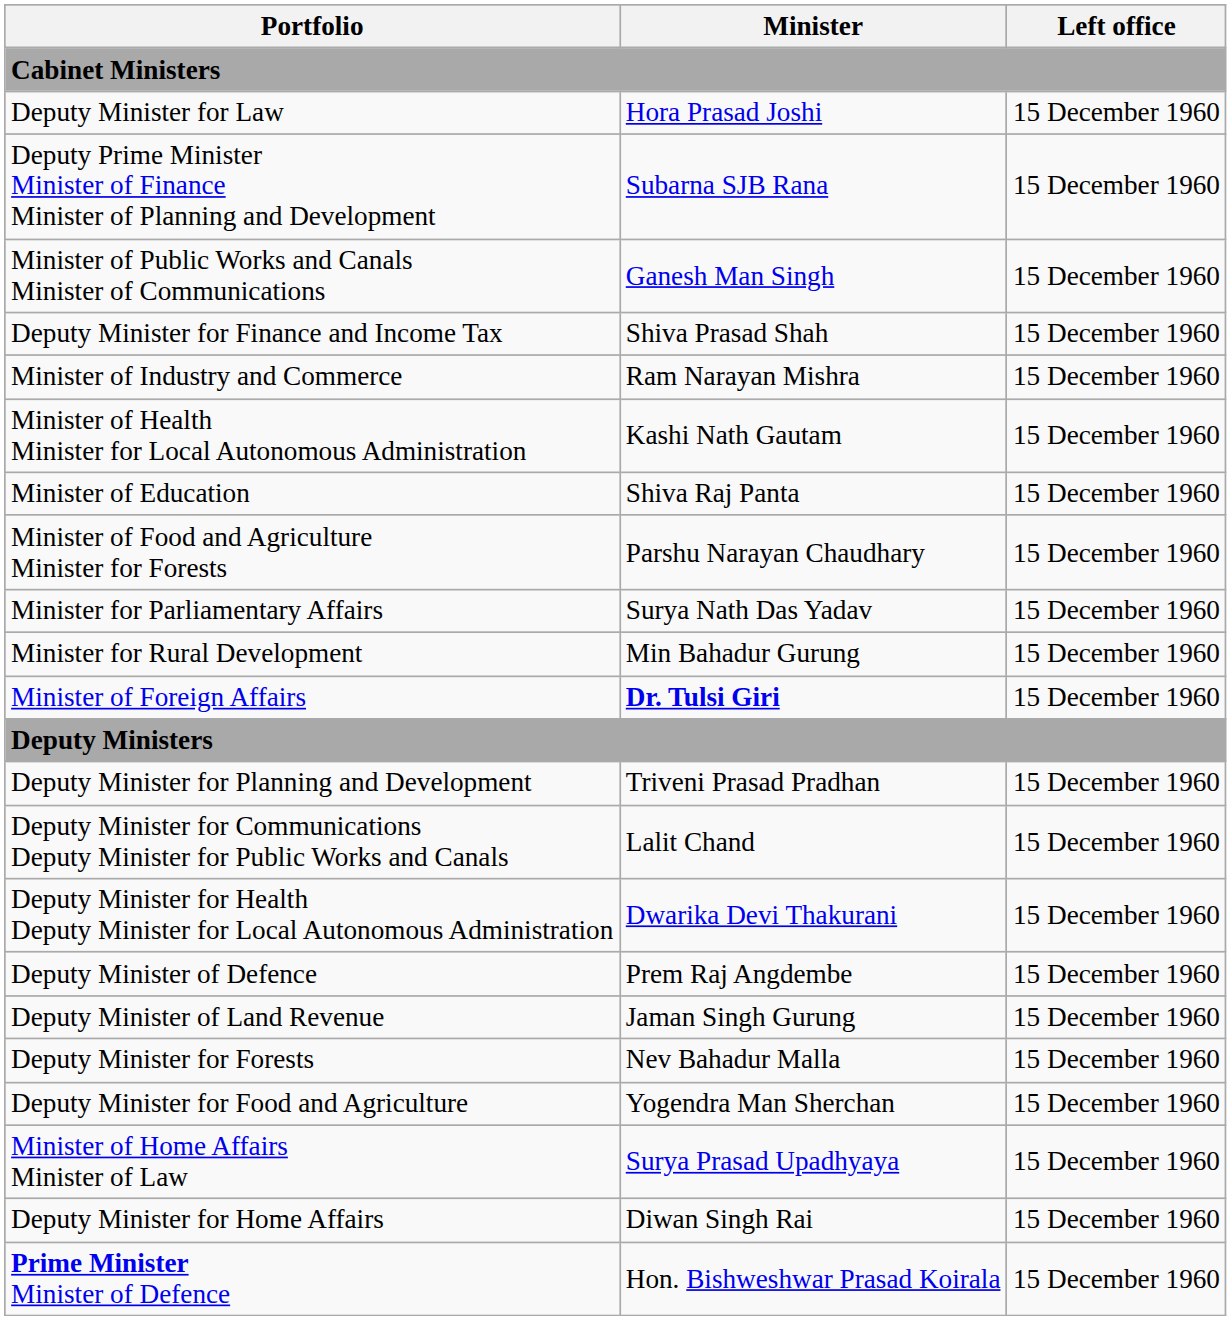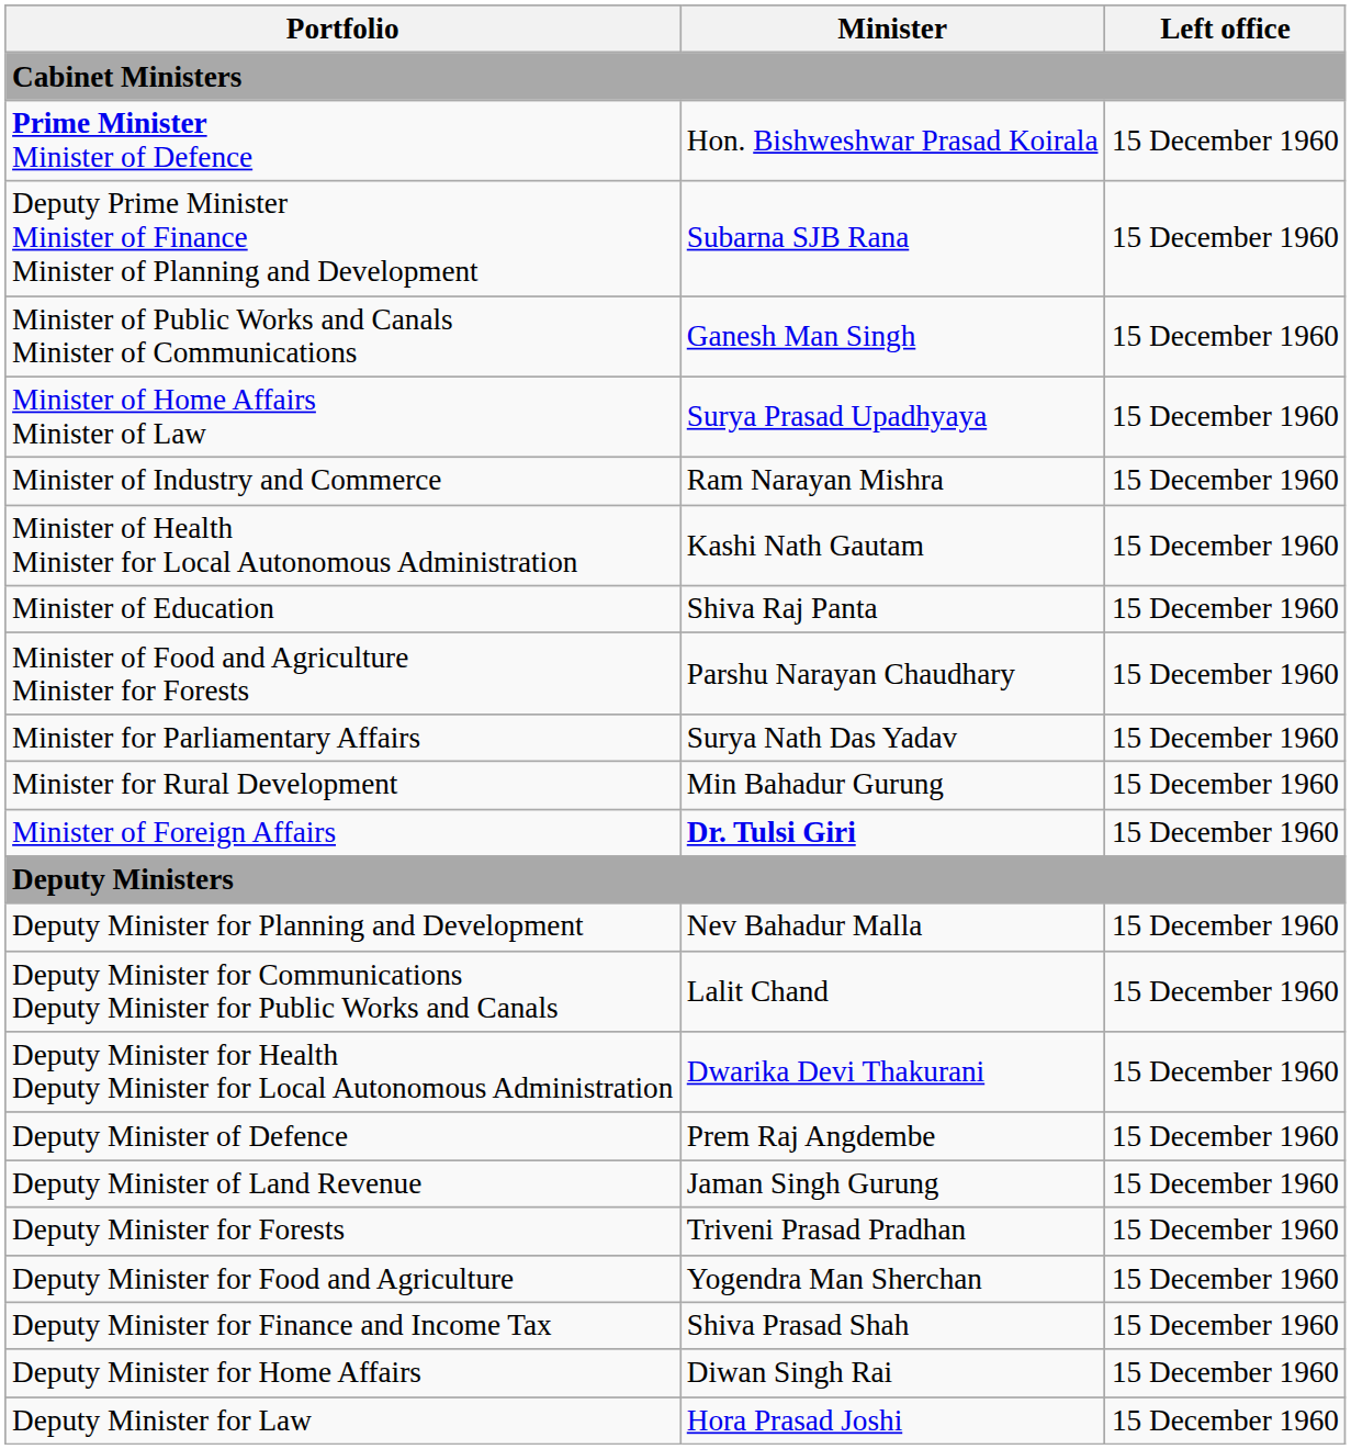rows swapped: Prime Minister Minister of Defence <-> Deputy Minister for Law
rows swapped: Minister of Home Affairs Minister of Law <-> Deputy Minister for Finance and Income Tax
Deputy Minister for Planning and Development | Minister: Triveni Prasad Pradhan -> Nev Bahadur Malla
Deputy Minister for Forests | Minister: Nev Bahadur Malla -> Triveni Prasad Pradhan
